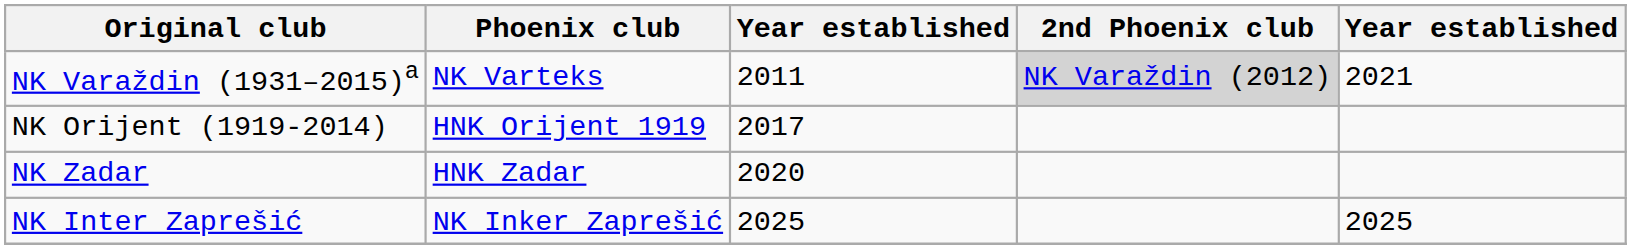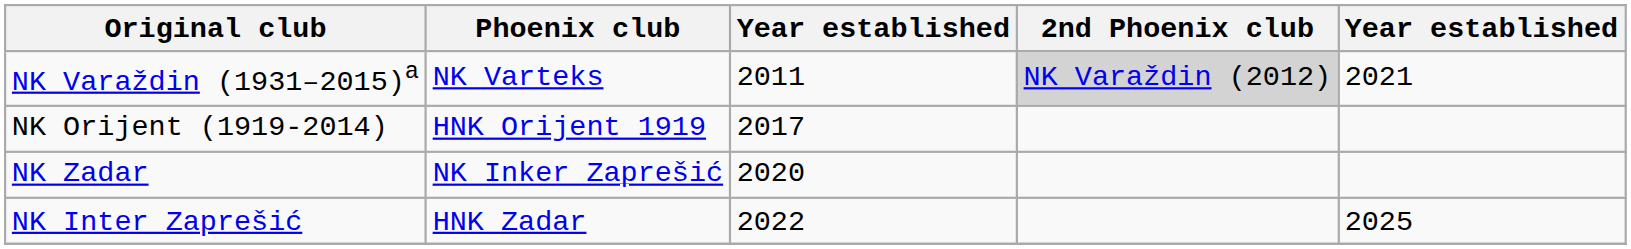NK Zadar | Phoenix club: HNK Zadar -> NK Inker Zaprešić
NK Inter Zaprešić | Phoenix club: NK Inker Zaprešić -> HNK Zadar
NK Inter Zaprešić | column 3: 2025 -> 2022
